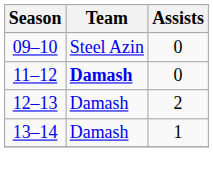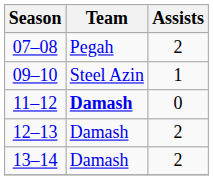+ row: 07–08 | Pegah | 2
09–10 | Assists: 0 -> 1
13–14 | Assists: 1 -> 2
